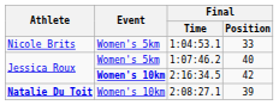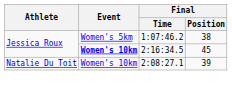- row: Nicole Brits | Women's 5km | 1:04:53.1 | 33
1:07:46.2 | Final / Position: 40 -> 38
2:16:34.5 | Final / Position: 42 -> 45
2:08:27.1 | Athlete: bold -> normal
